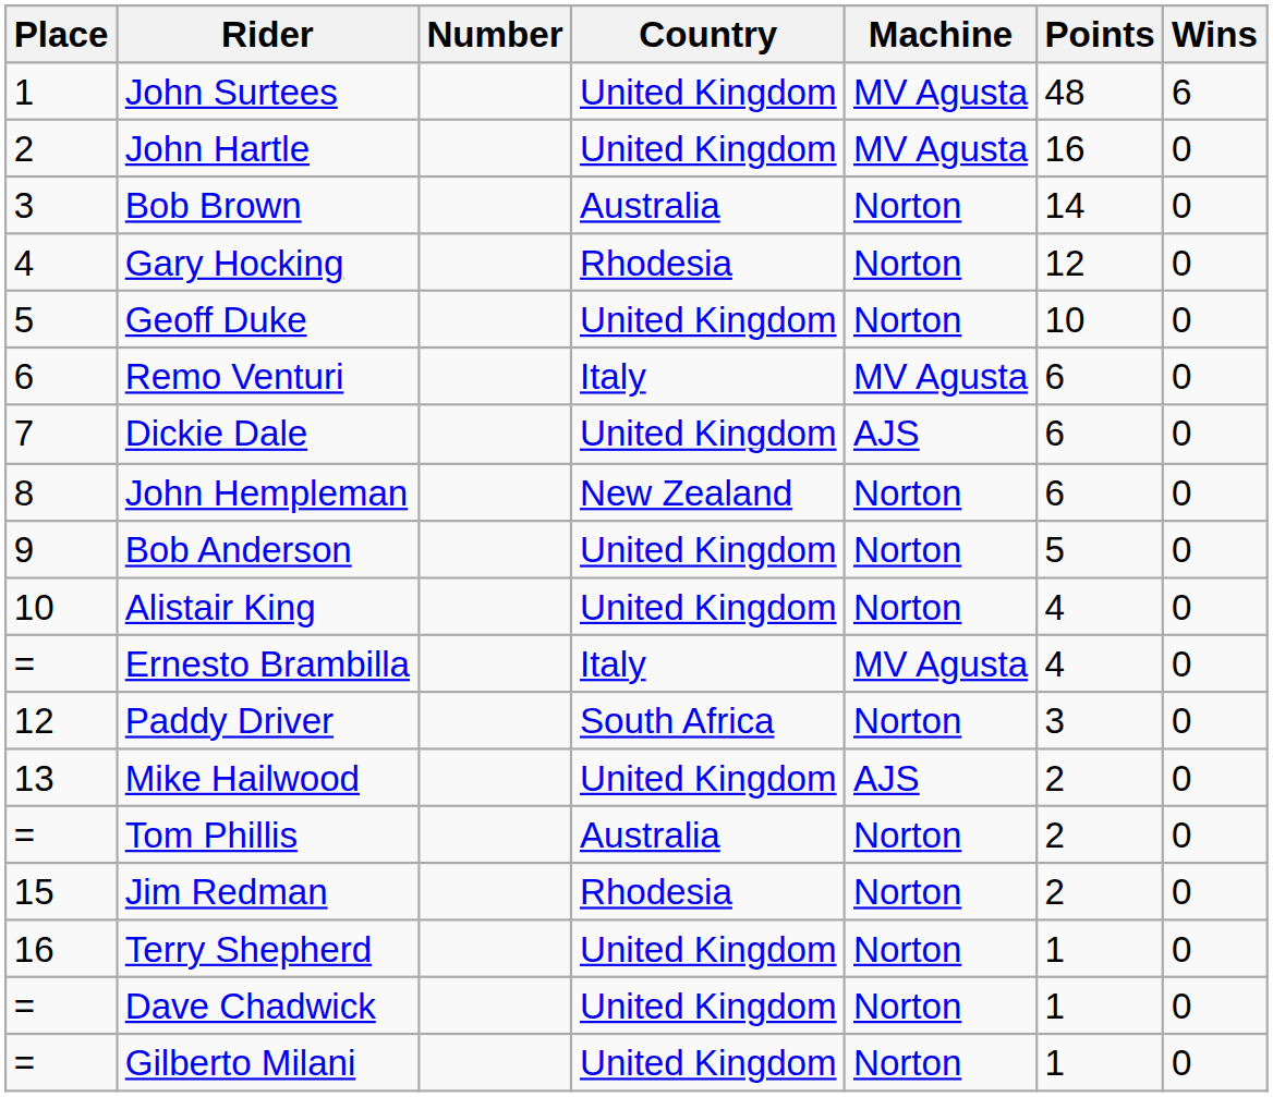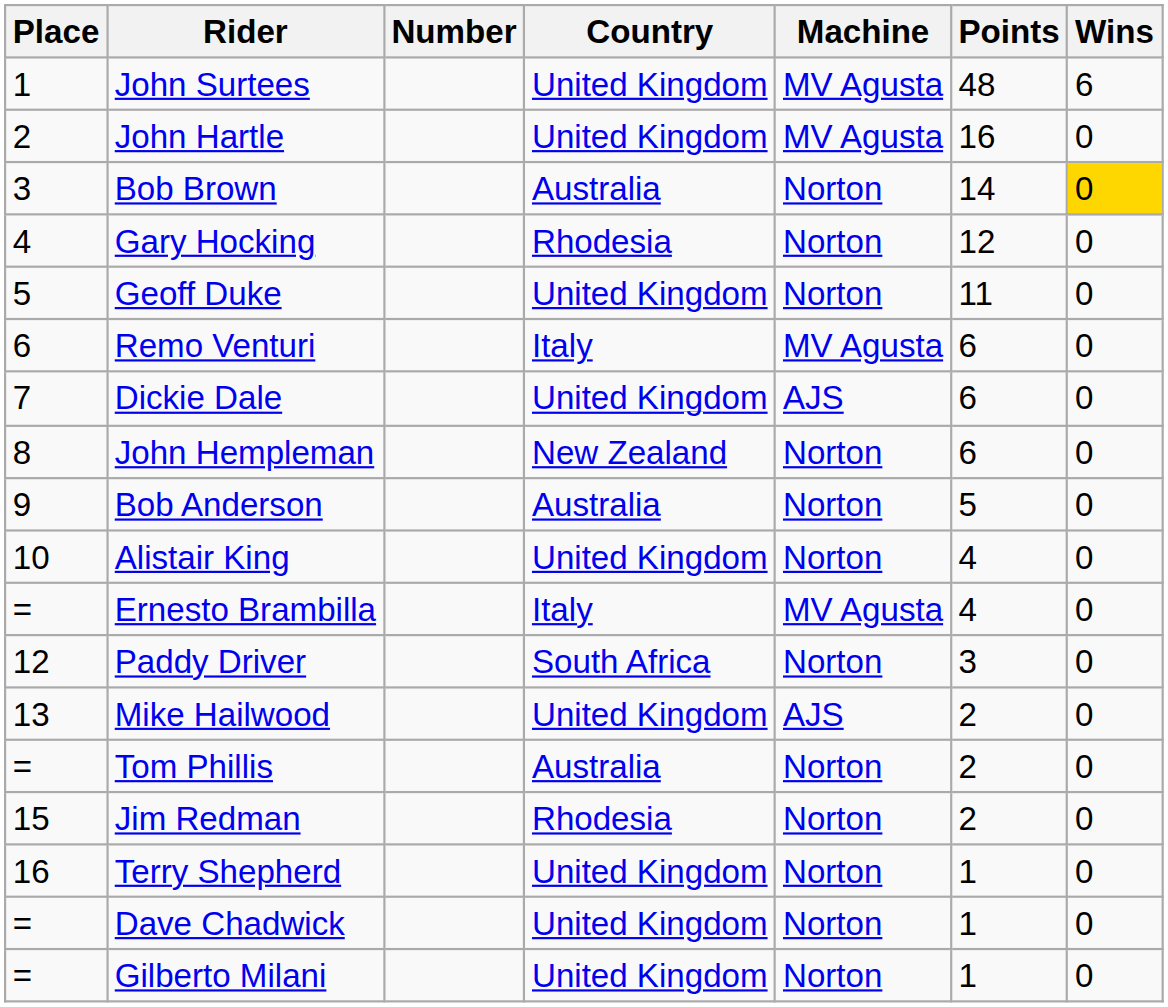Bob Brown | Wins: no background -> gold background
Geoff Duke | Points: 10 -> 11
Bob Anderson | Country: United Kingdom -> Australia
